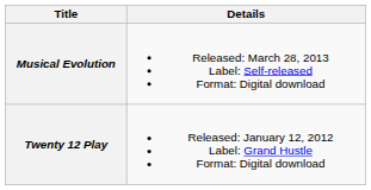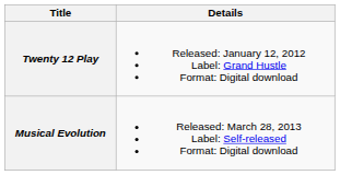rows swapped: Twenty 12 Play <-> Musical Evolution
